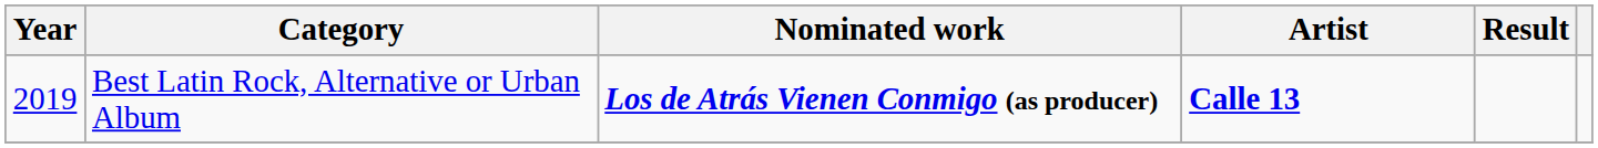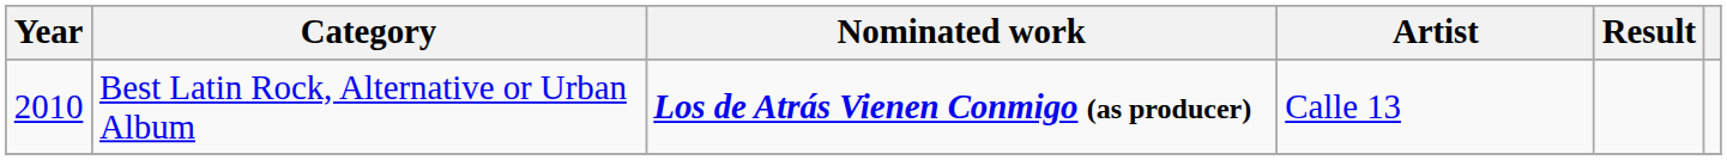Best Latin Rock, Alternative or Urban Album | Year: 2019 -> 2010
Best Latin Rock, Alternative or Urban Album | Artist: bold -> normal
